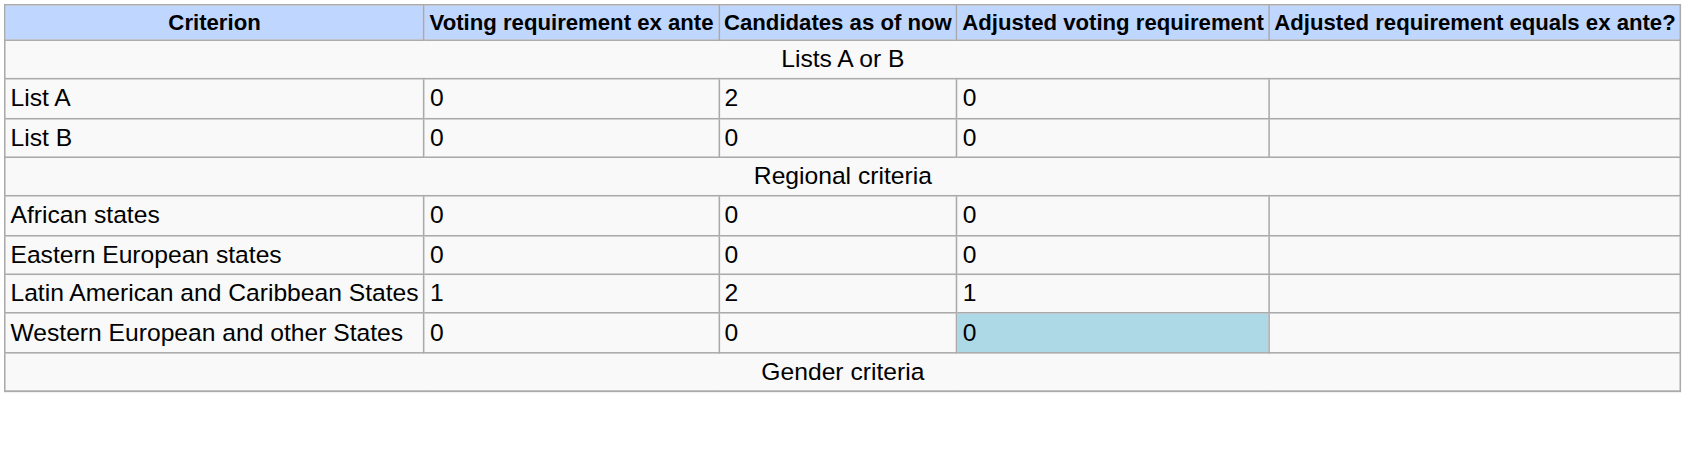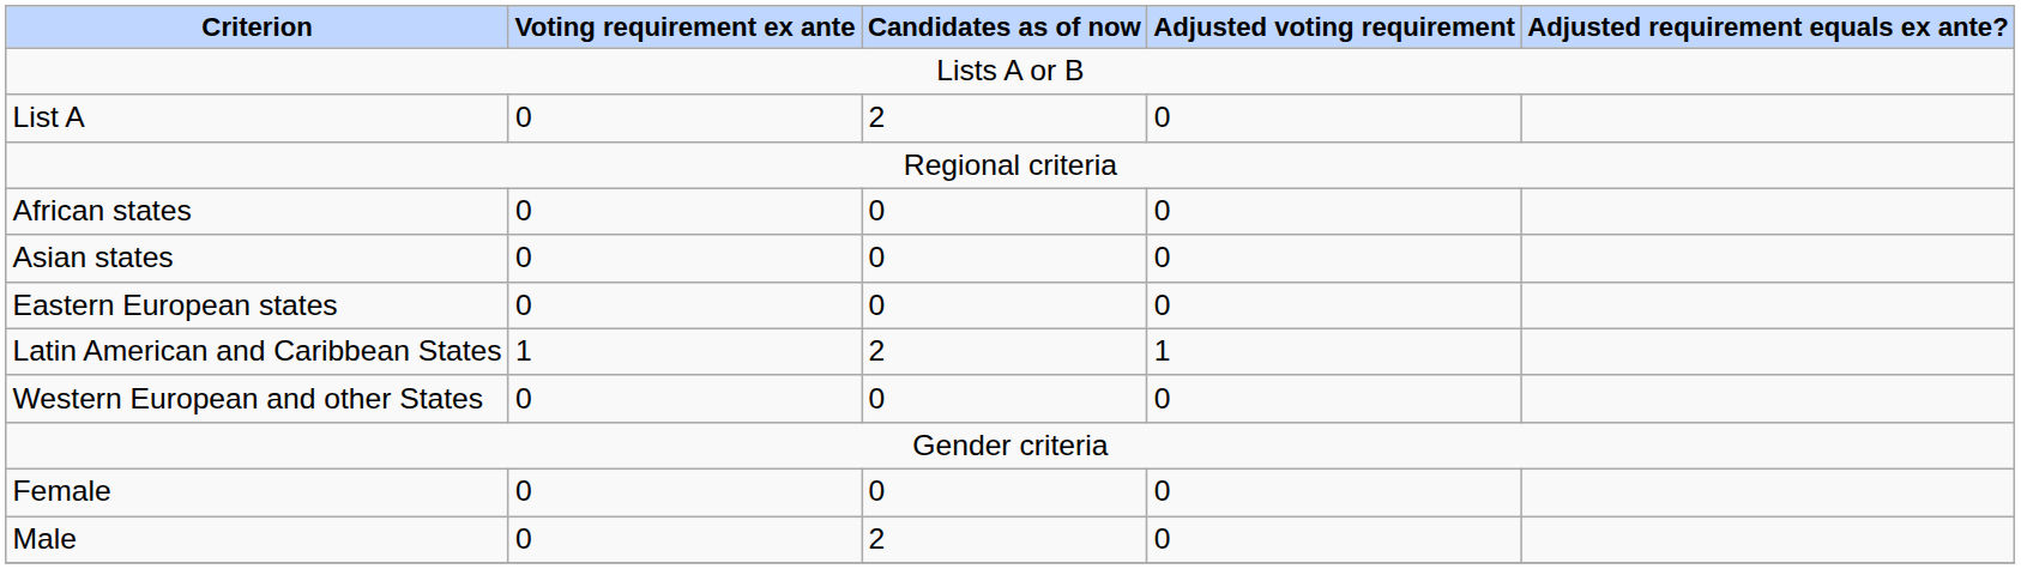- row: List B | 0 | 0 | 0
+ row: Asian states | 0 | 0 | 0
Western European and other States | Adjusted voting requirement: lightblue background -> no background
+ row: Female | 0 | 0 | 0
+ row: Male | 0 | 2 | 0
